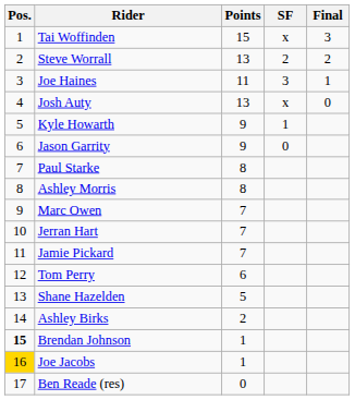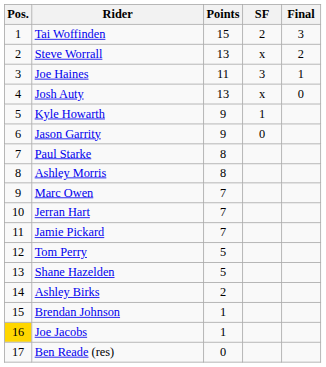Tai Woffinden | SF: x -> 2
Steve Worrall | SF: 2 -> x
Tom Perry | Points: 6 -> 5
Brendan Johnson | Pos.: bold -> normal
